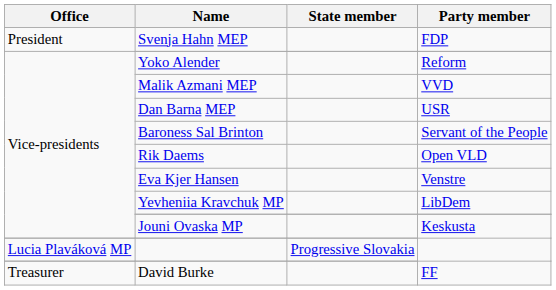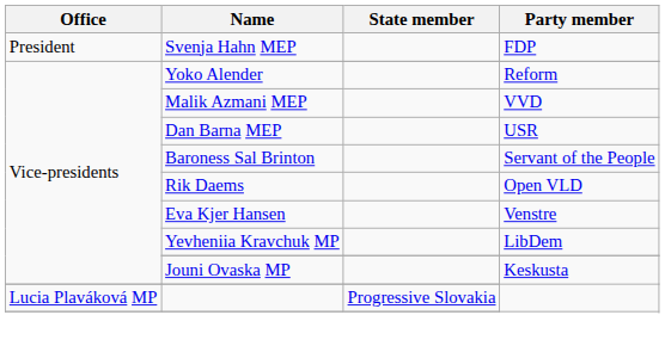- row: Treasurer | David Burke | FF
